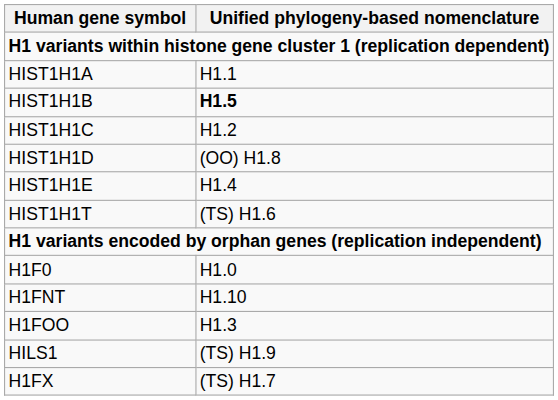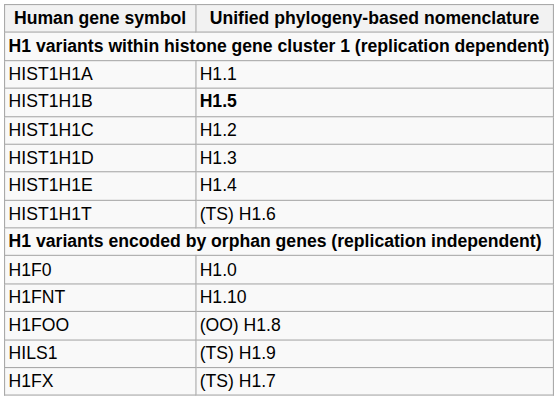HIST1H1D | Unified phylogeny-based nomenclature: (OO) H1.8 -> H1.3
H1FOO | Unified phylogeny-based nomenclature: H1.3 -> (OO) H1.8
